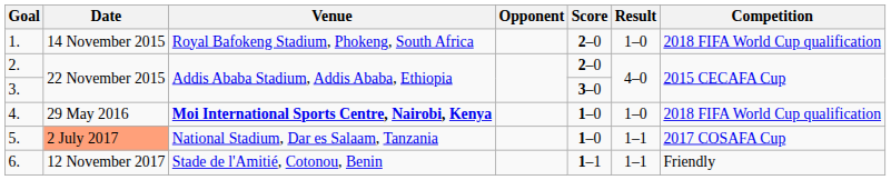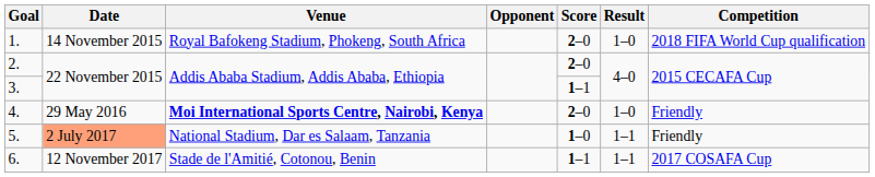3. | Score: 3–0 -> 1–1
4. | Score: 1–0 -> 2–0
4. | Competition: 2018 FIFA World Cup qualification -> Friendly
5. | Competition: 2017 COSAFA Cup -> Friendly
6. | Competition: Friendly -> 2017 COSAFA Cup
